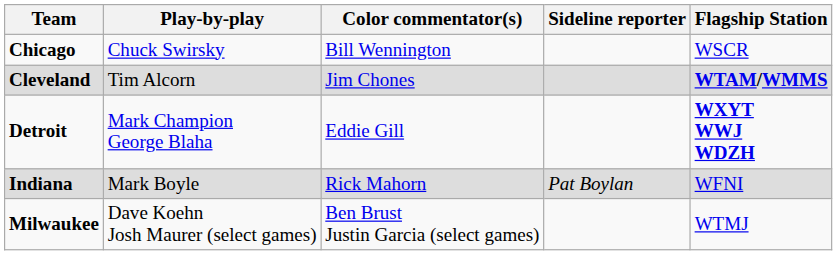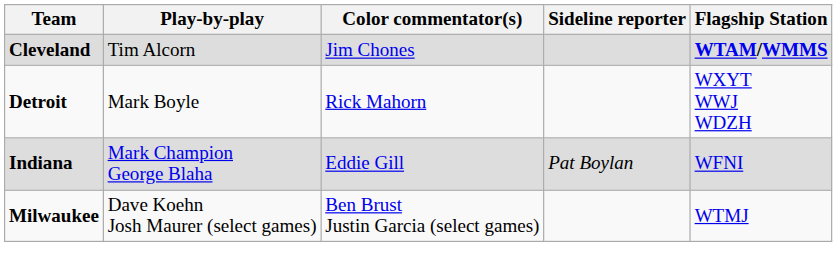- row: Chicago | Chuck Swirsky | Bill Wennington | WSCR
Detroit | Play-by-play: Mark Champion George Blaha -> Mark Boyle
Detroit | Color commentator(s): Eddie Gill -> Rick Mahorn
Detroit | Flagship Station: bold -> normal
Indiana | Play-by-play: Mark Boyle -> Mark Champion George Blaha
Indiana | Color commentator(s): Rick Mahorn -> Eddie Gill
